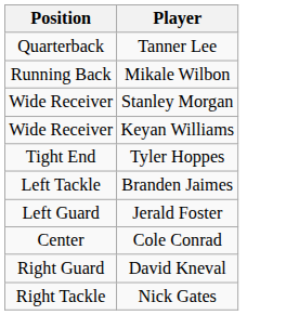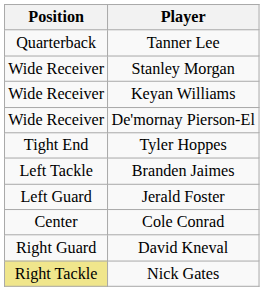- row: Running Back | Mikale Wilbon
+ row: Wide Receiver | De'mornay Pierson-El
Nick Gates | Position: no background -> khaki background
